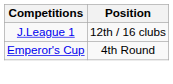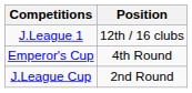+ row: J.League Cup | 2nd Round
